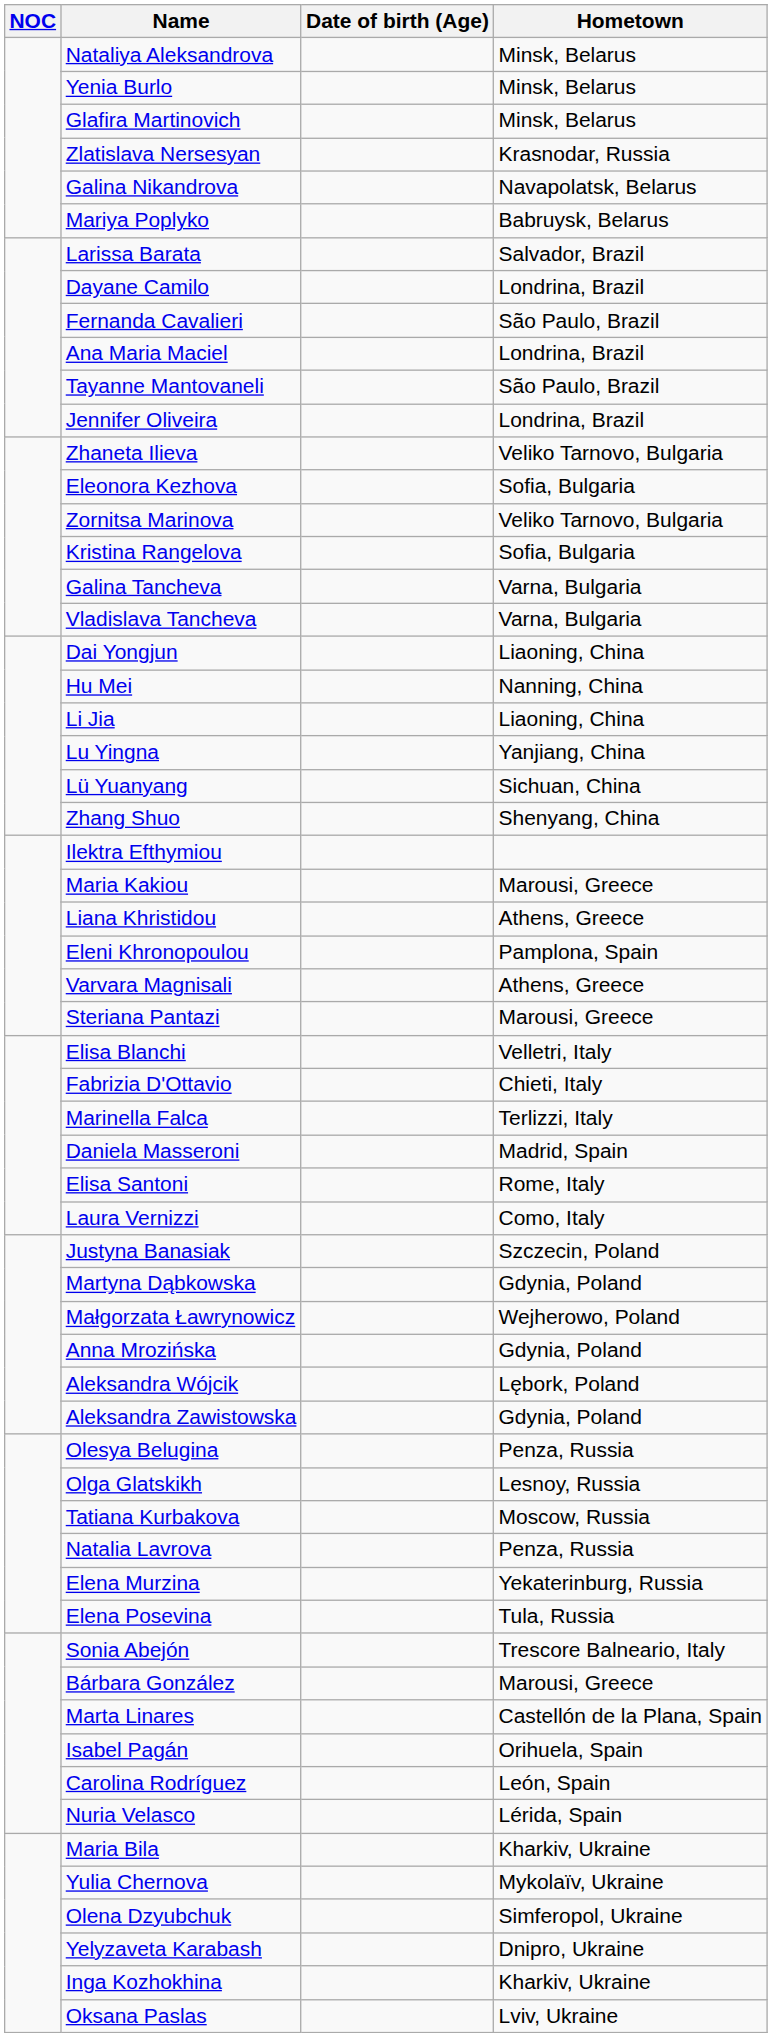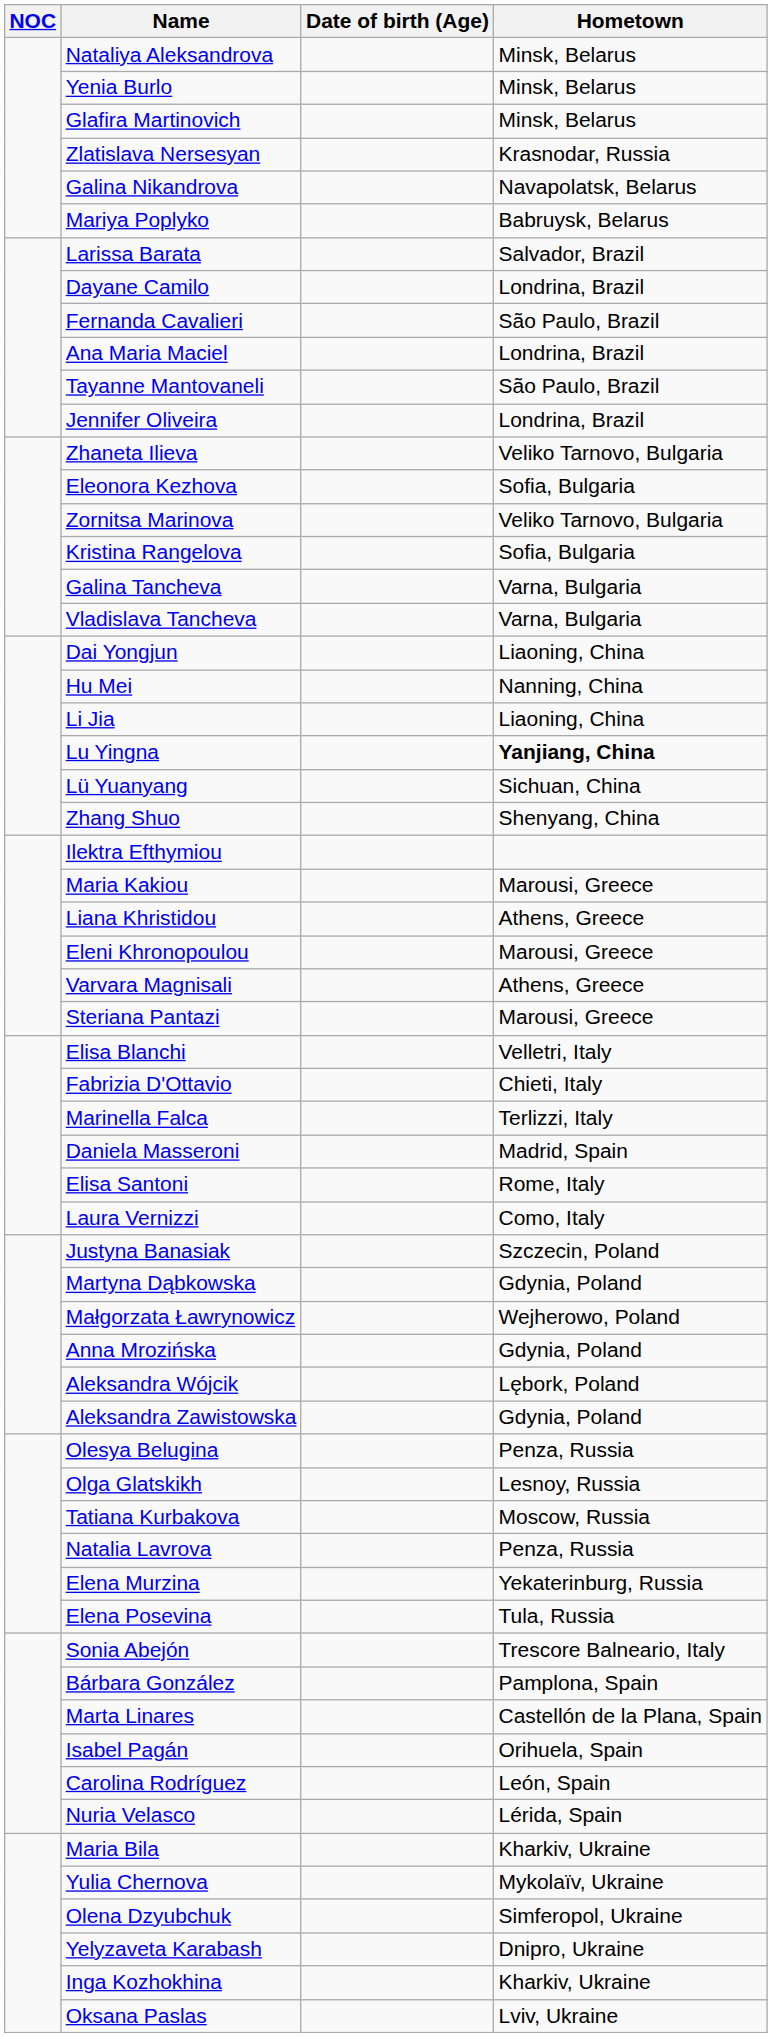Lu Yingna | Hometown: normal -> bold
Eleni Khronopoulou | Hometown: Pamplona, Spain -> Marousi, Greece
Bárbara González | Hometown: Marousi, Greece -> Pamplona, Spain
